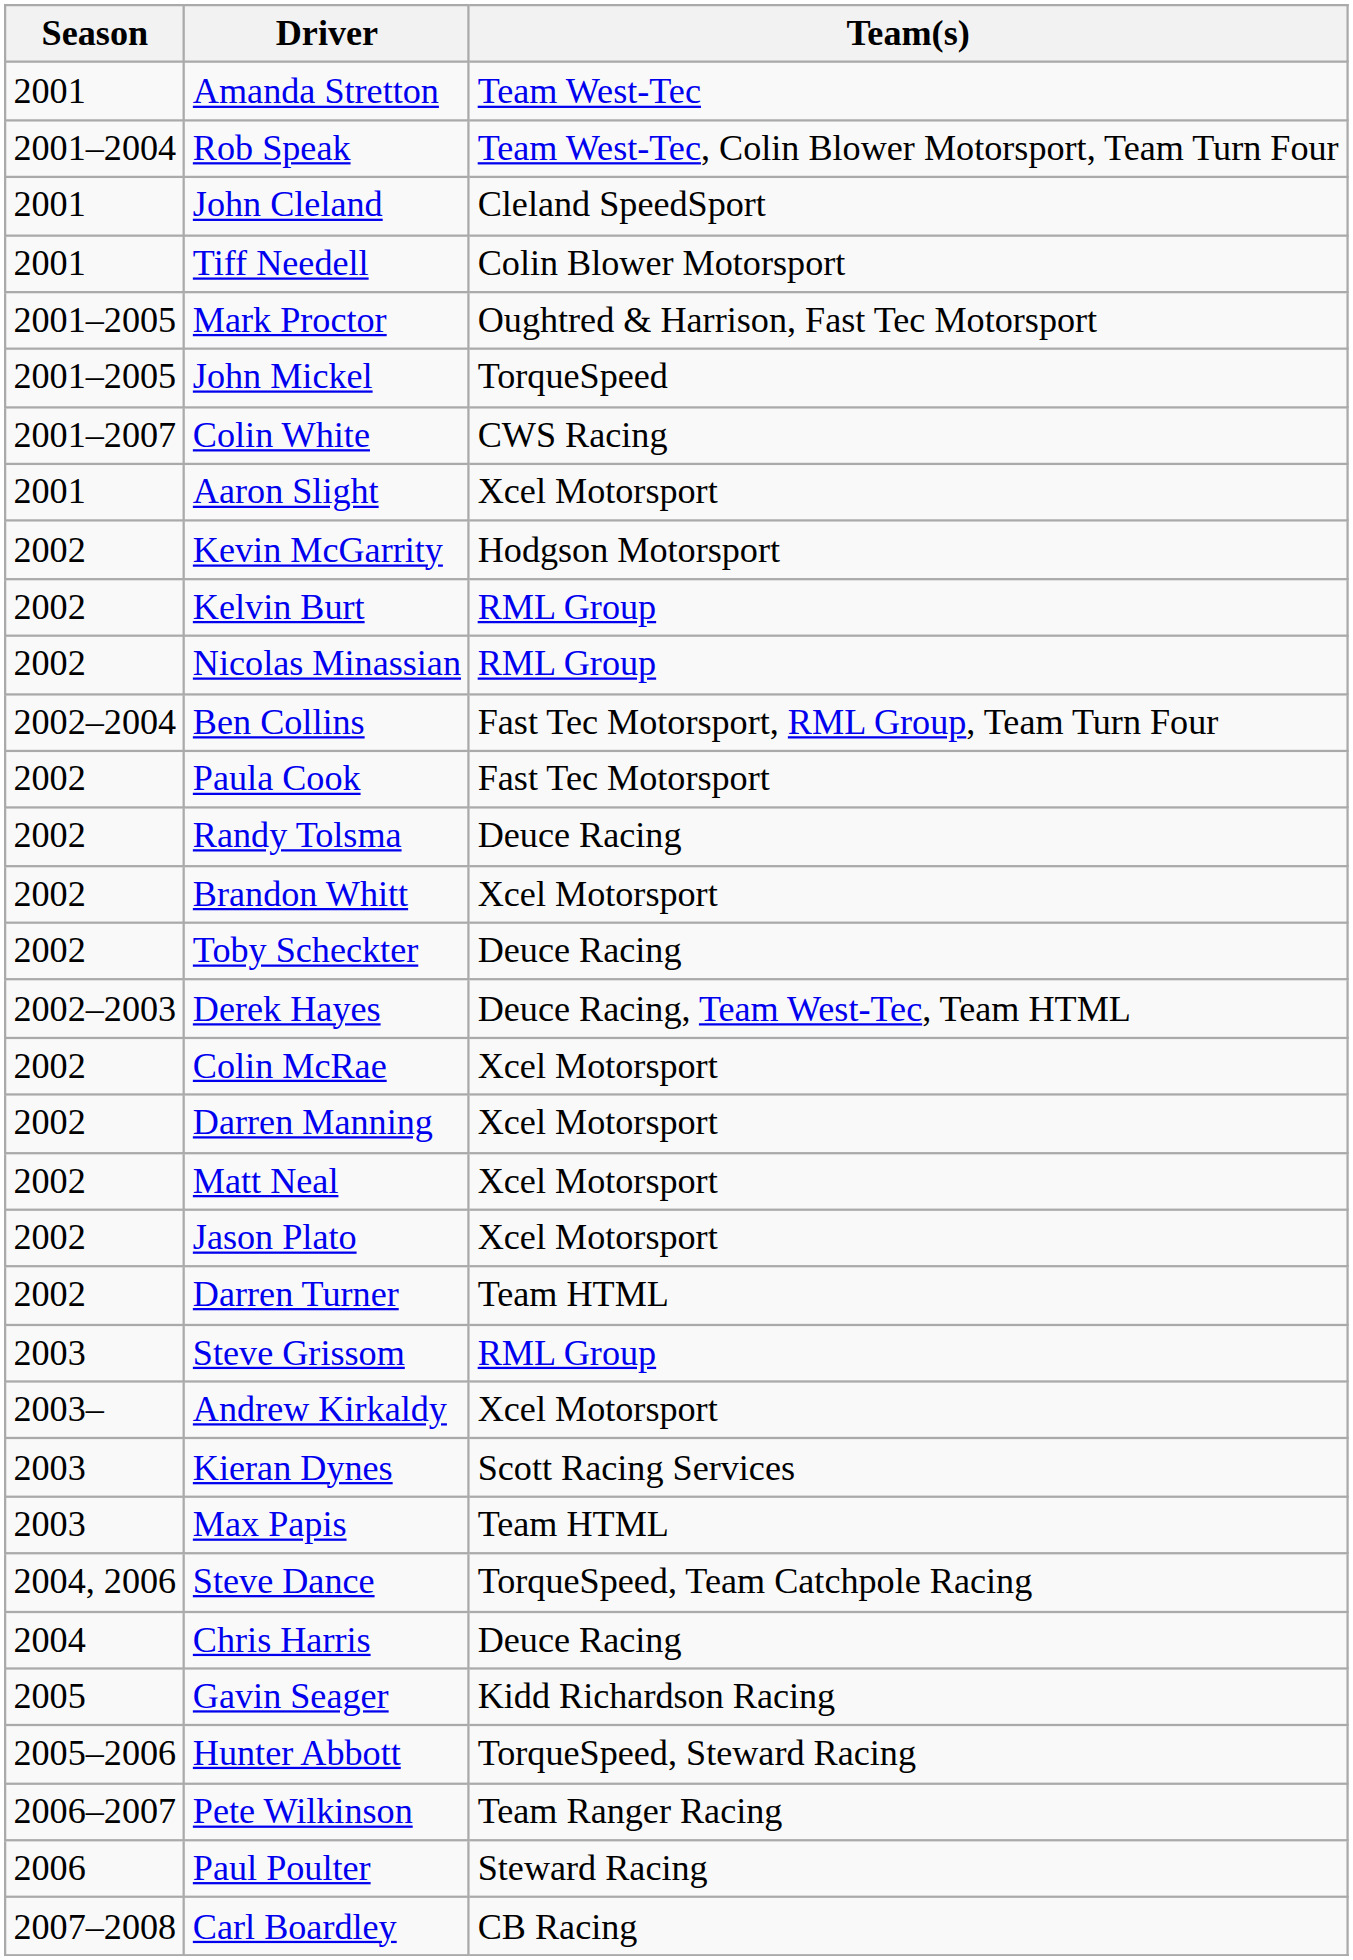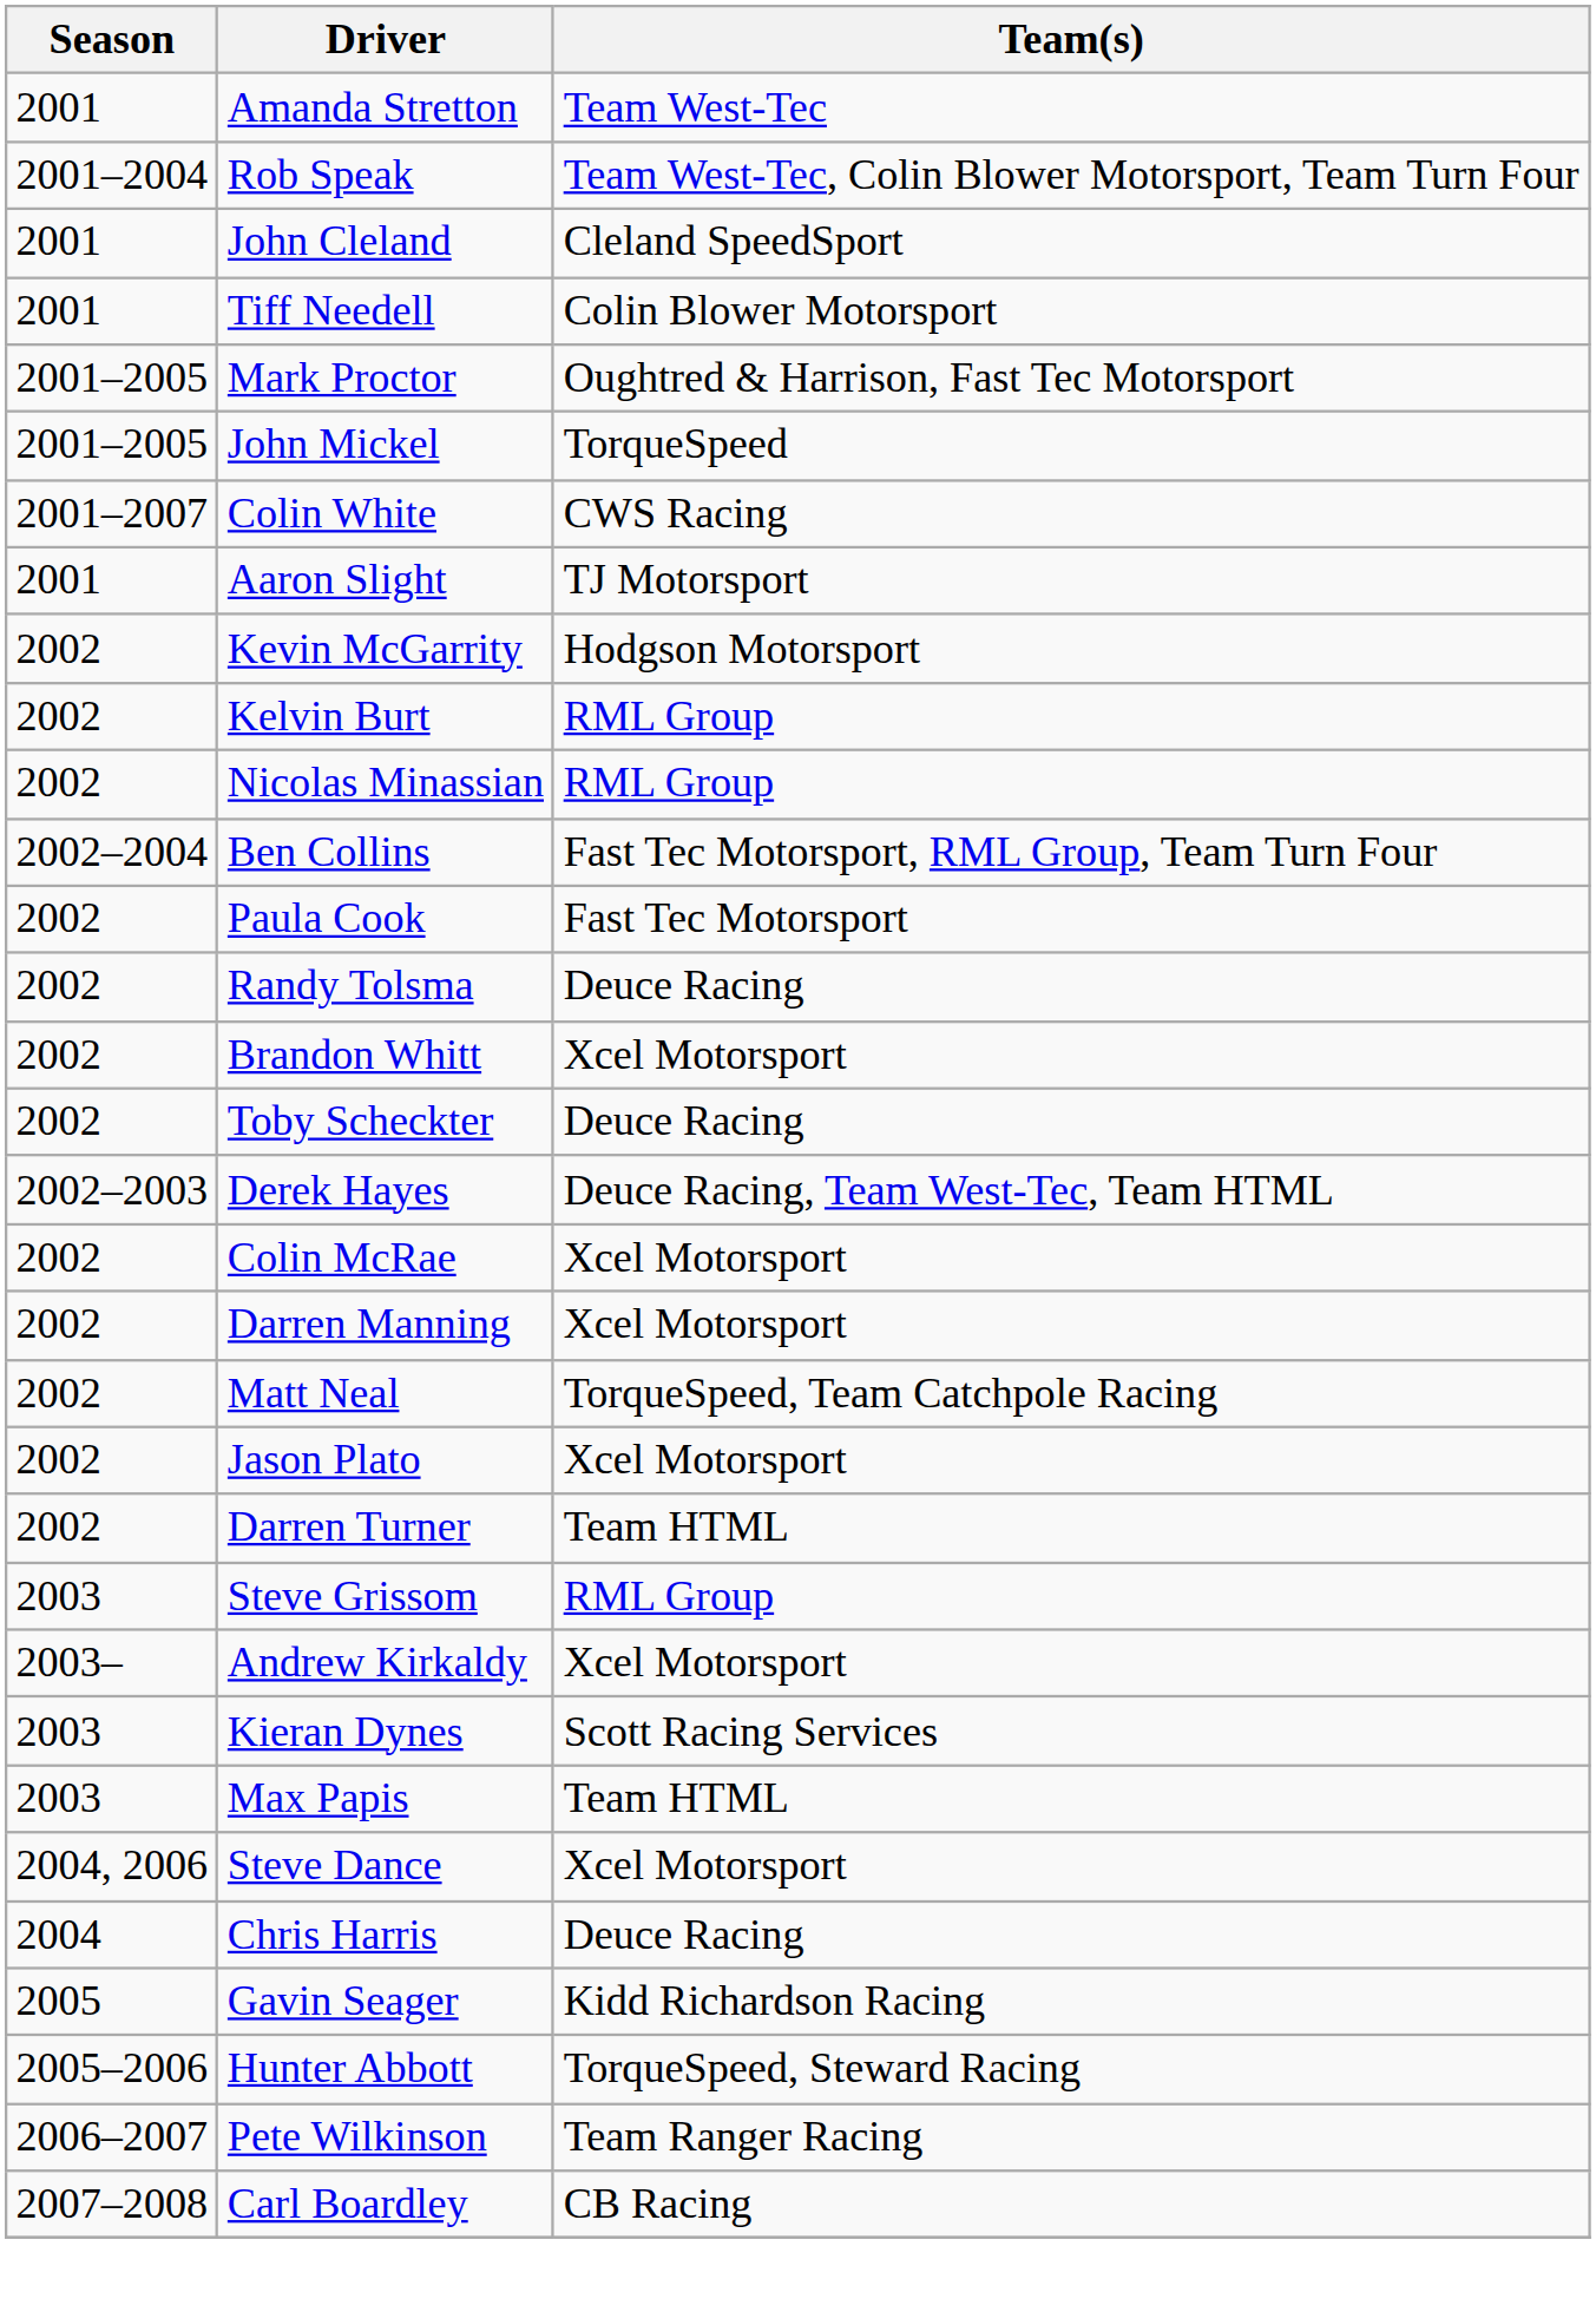Aaron Slight | Team(s): Xcel Motorsport -> TJ Motorsport
Matt Neal | Team(s): Xcel Motorsport -> TorqueSpeed, Team Catchpole Racing
Steve Dance | Team(s): TorqueSpeed, Team Catchpole Racing -> Xcel Motorsport
- row: 2006 | Paul Poulter | Steward Racing
